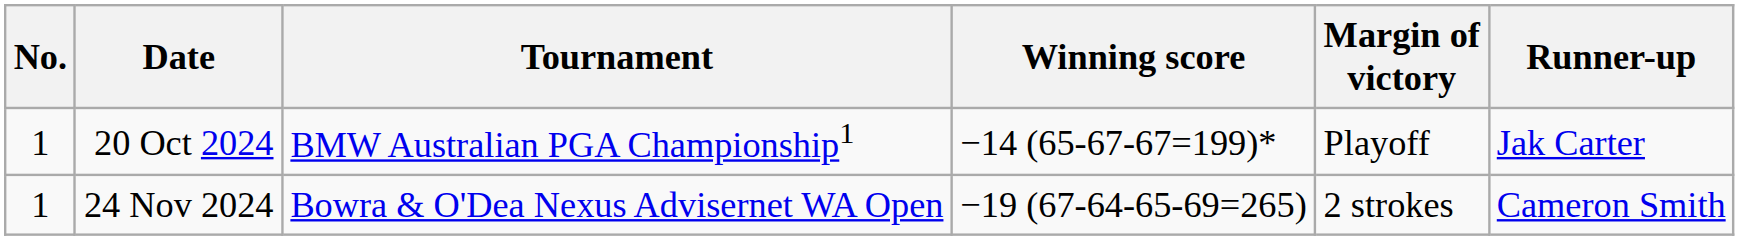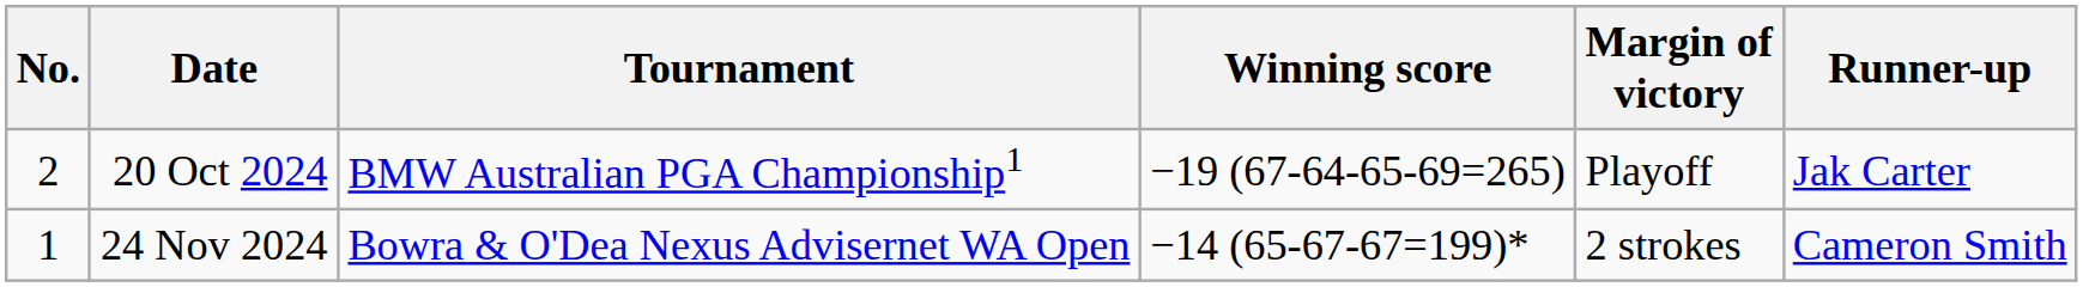20 Oct 2024 | No.: 1 -> 2
20 Oct 2024 | Winning score: −14 (65-67-67=199)* -> −19 (67-64-65-69=265)
24 Nov 2024 | Winning score: −19 (67-64-65-69=265) -> −14 (65-67-67=199)*
